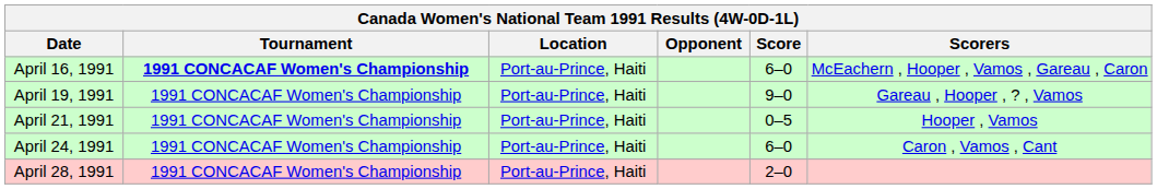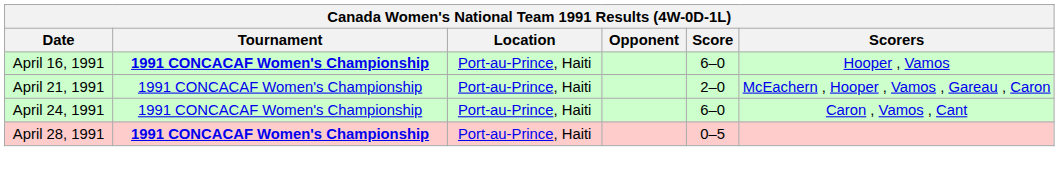April 16, 1991 | Scorers: McEachern , Hooper , Vamos , Gareau , Caron -> Hooper , Vamos
- row: April 19, 1991 | 1991 CONCACAF Women's Championship | Port-au-Prince, Haiti | 9–0 | Gareau , Hooper , ? , Vamos
April 21, 1991 | Score: 0–5 -> 2–0
April 21, 1991 | Scorers: Hooper , Vamos -> McEachern , Hooper , Vamos , Gareau , Caron
April 28, 1991 | Tournament: normal -> bold
April 28, 1991 | Score: 2–0 -> 0–5
